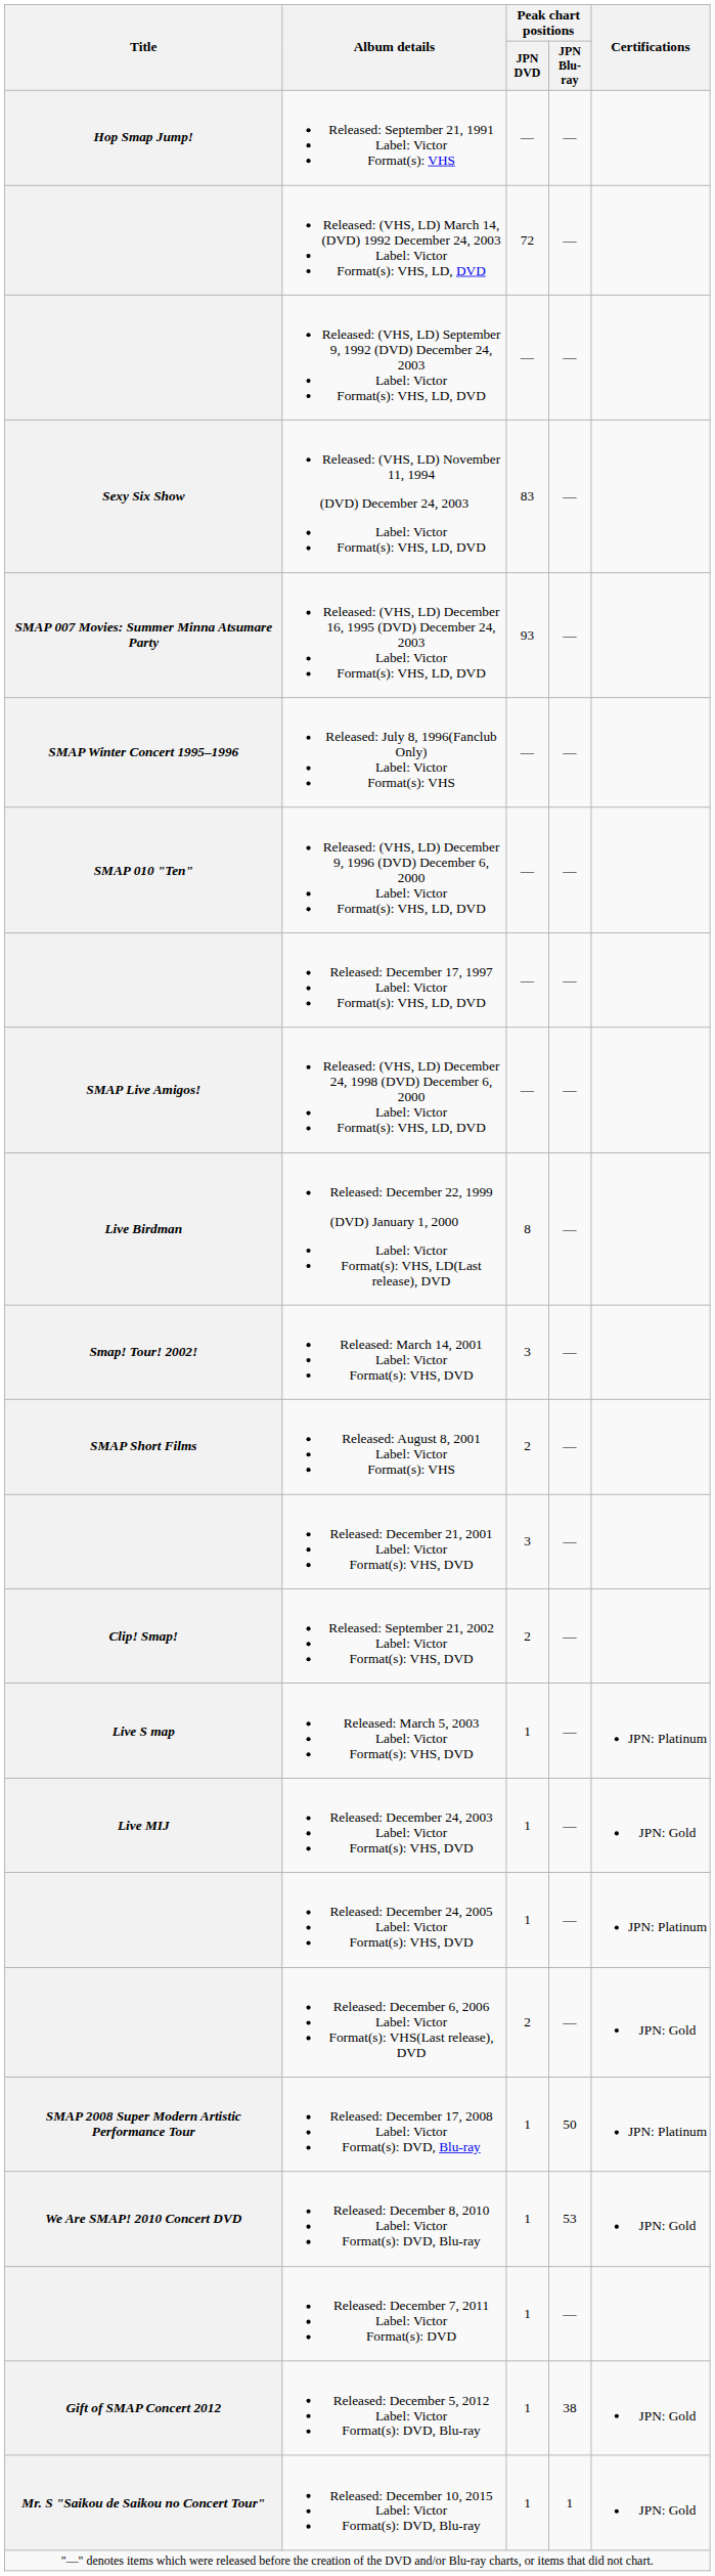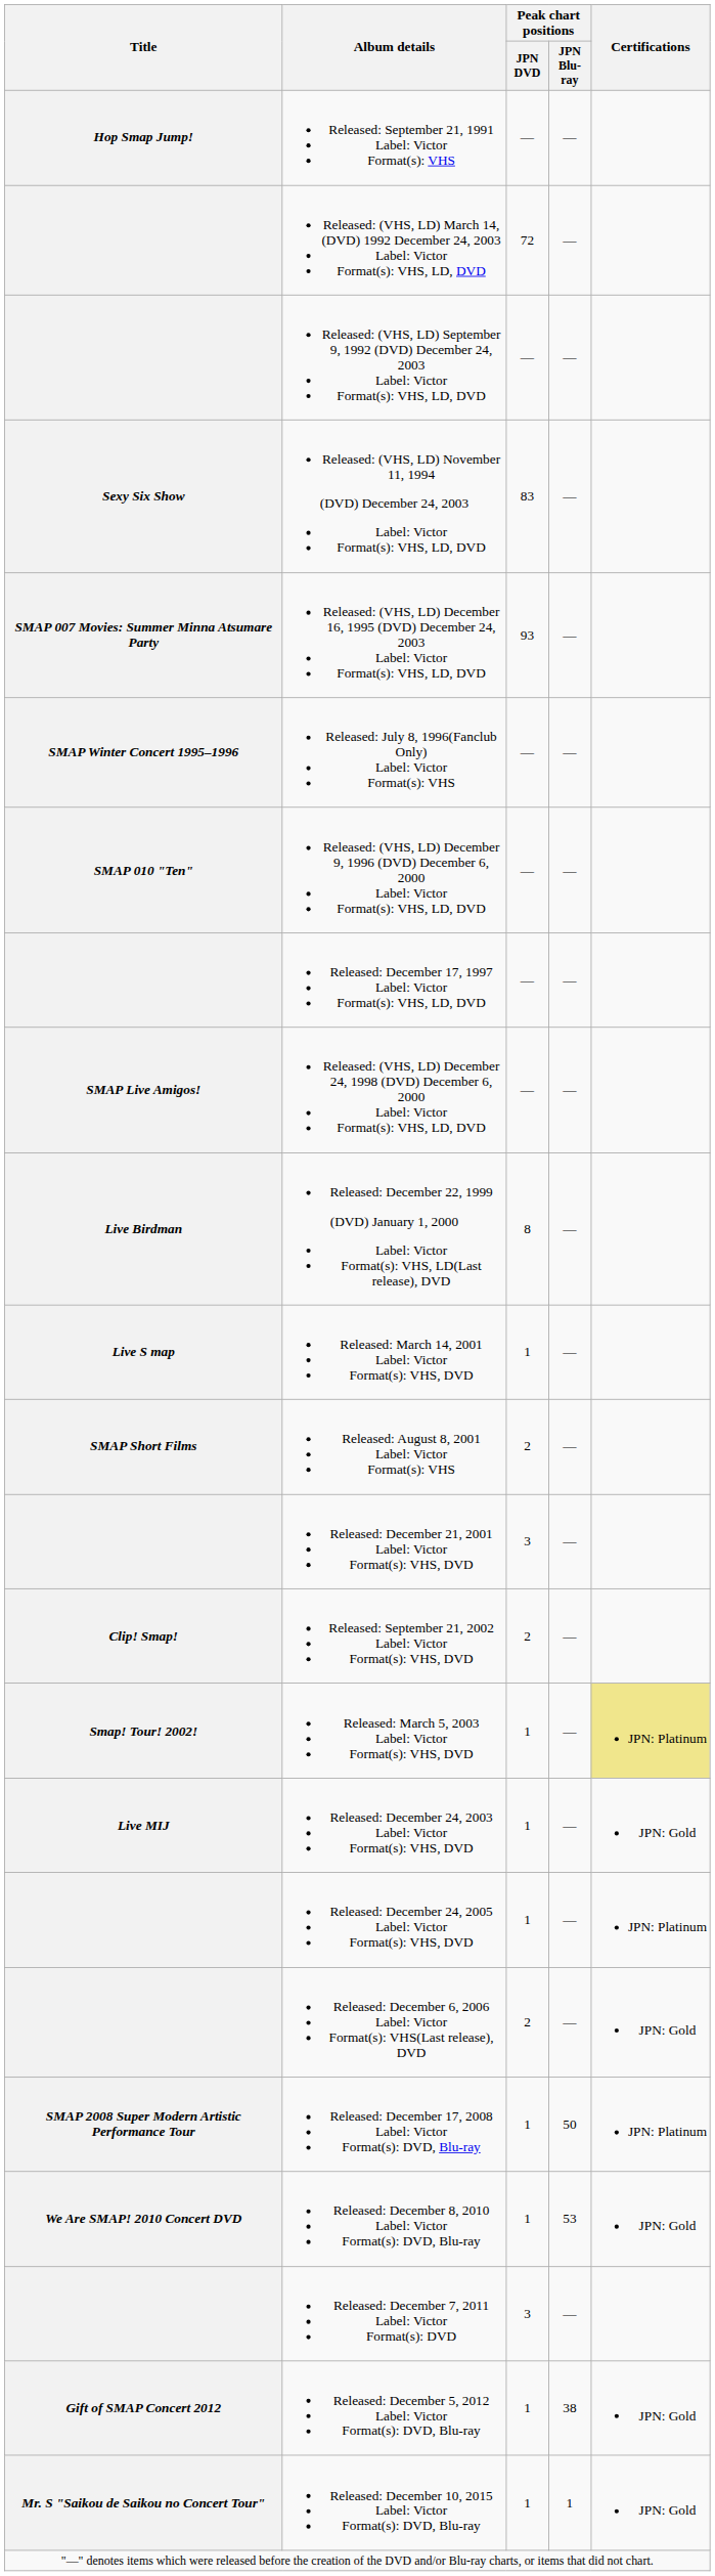Released: March 14, 2001 Label: Victor Format(s): VHS, DVD | Title: Smap! Tour! 2002! -> Live S map
Released: March 14, 2001 Label: Victor Format(s): VHS, DVD | Peak chart positions / JPN DVD: 3 -> 1
Released: March 5, 2003 Label: Victor Format(s): VHS, DVD | Title: Live S map -> Smap! Tour! 2002!
Released: March 5, 2003 Label: Victor Format(s): VHS, DVD | Certifications: no background -> khaki background
Released: December 7, 2011 Label: Victor Format(s): DVD | Peak chart positions / JPN DVD: 1 -> 3
